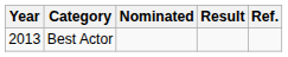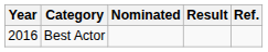Best Actor | Year: 2013 -> 2016
